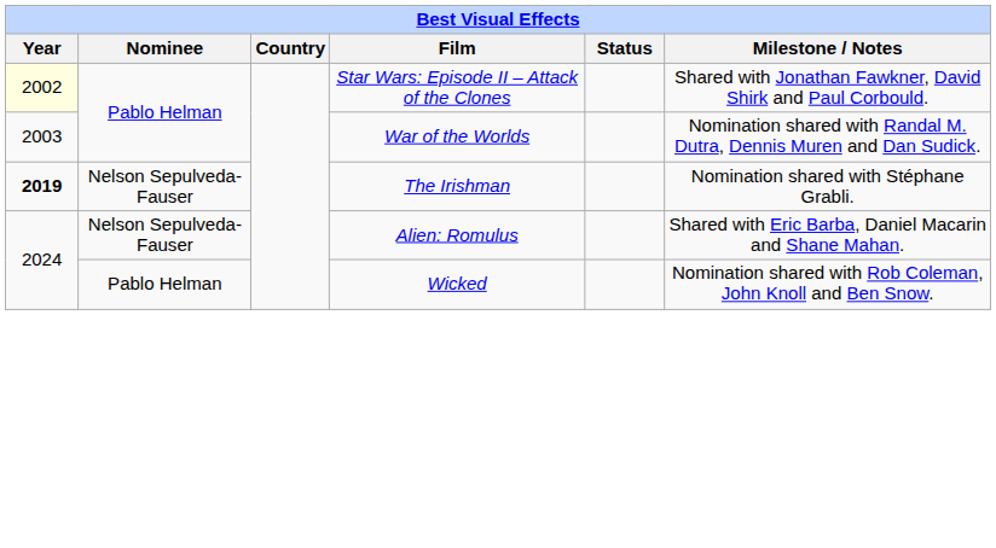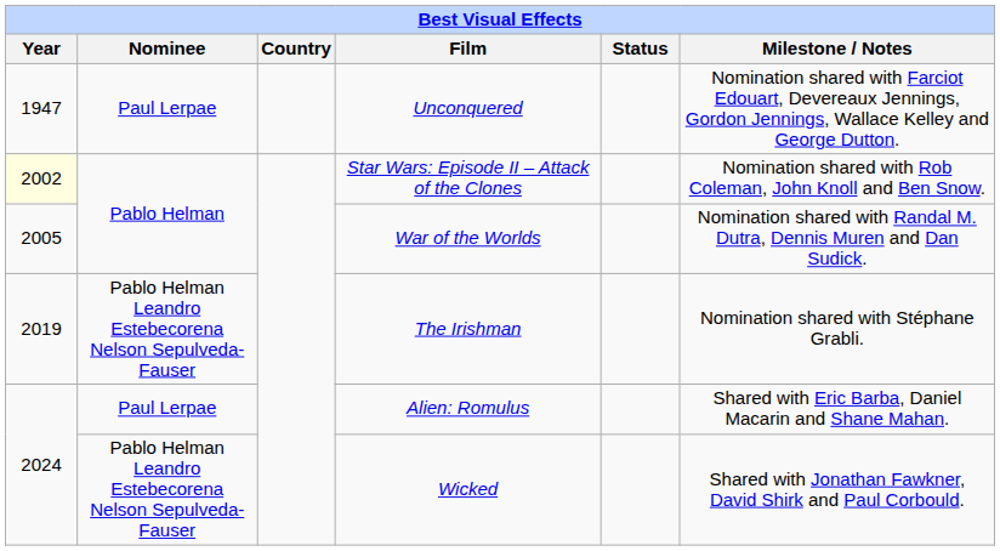+ row: 1947 | Paul Lerpae | Unconquered | Nomination shared with Farciot Edouart, Devereaux Jennings, Gordon Jennings, Wallace Kelley and George Dutton.
Star Wars: Episode II – Attack of the Clones | Milestone / Notes: Shared with Jonathan Fawkner, David Shirk and Paul Corbould. -> Nomination shared with Rob Coleman, John Knoll and Ben Snow.
War of the Worlds | Year: 2003 -> 2005
The Irishman | Year: bold -> normal
The Irishman | Nominee: Nelson Sepulveda-Fauser -> Pablo Helman Leandro Estebecorena Nelson Sepulveda-Fauser
Alien: Romulus | Nominee: Nelson Sepulveda-Fauser -> Paul Lerpae
Wicked | Nominee: Pablo Helman -> Pablo Helman Leandro Estebecorena Nelson Sepulveda-Fauser
Wicked | Milestone / Notes: Nomination shared with Rob Coleman, John Knoll and Ben Snow. -> Shared with Jonathan Fawkner, David Shirk and Paul Corbould.
